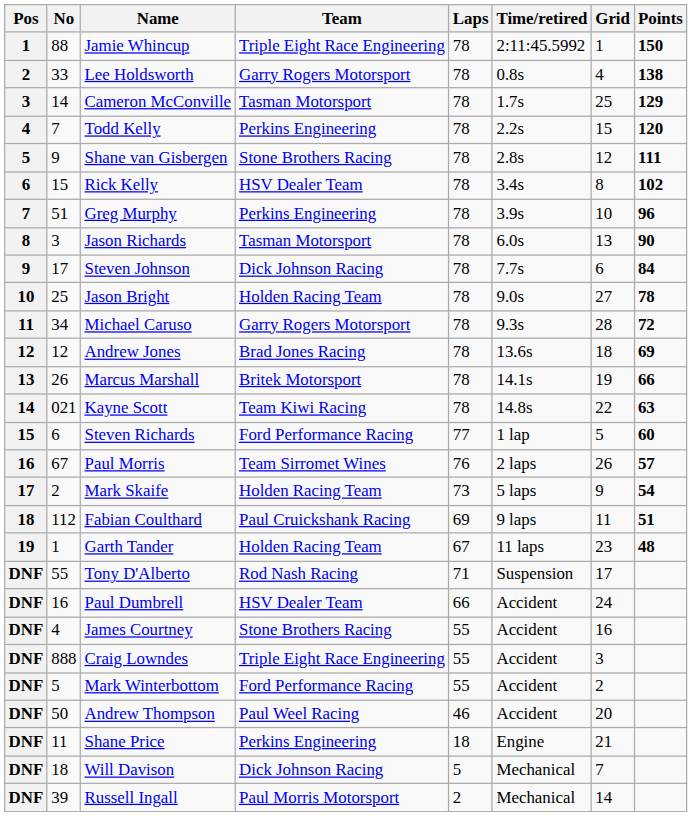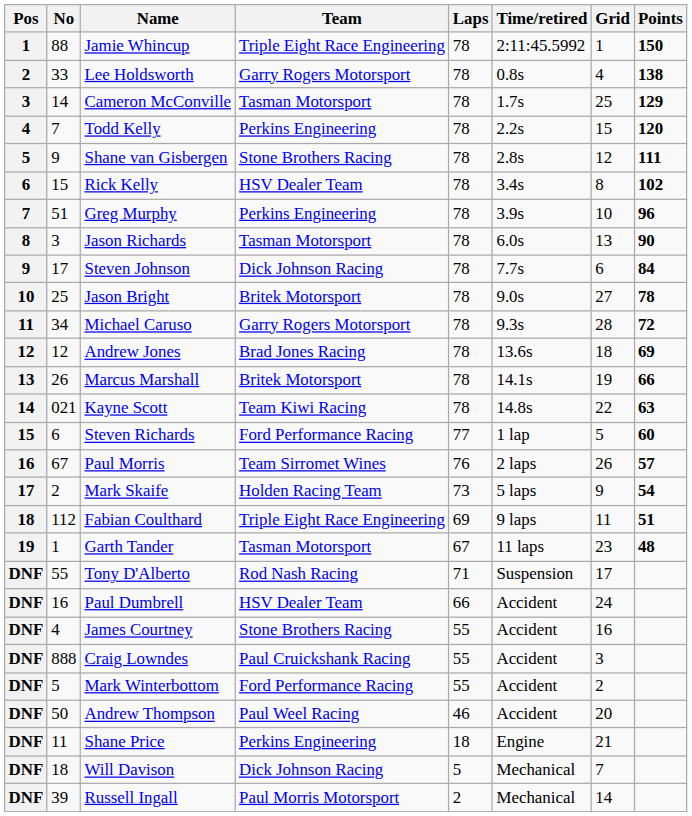Jason Bright | Team: Holden Racing Team -> Britek Motorsport
Fabian Coulthard | Team: Paul Cruickshank Racing -> Triple Eight Race Engineering
Garth Tander | Team: Holden Racing Team -> Tasman Motorsport
Craig Lowndes | Team: Triple Eight Race Engineering -> Paul Cruickshank Racing
